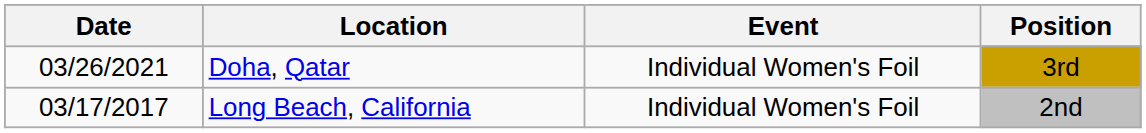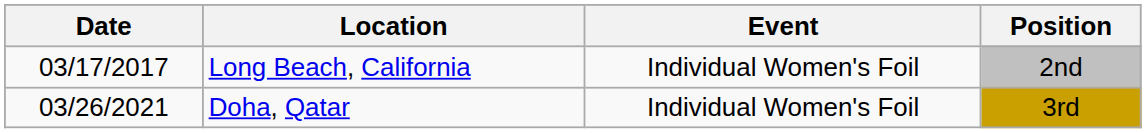rows swapped: Long Beach, California <-> Doha, Qatar
